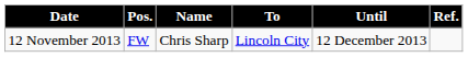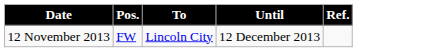- column: Name | Chris Sharp
